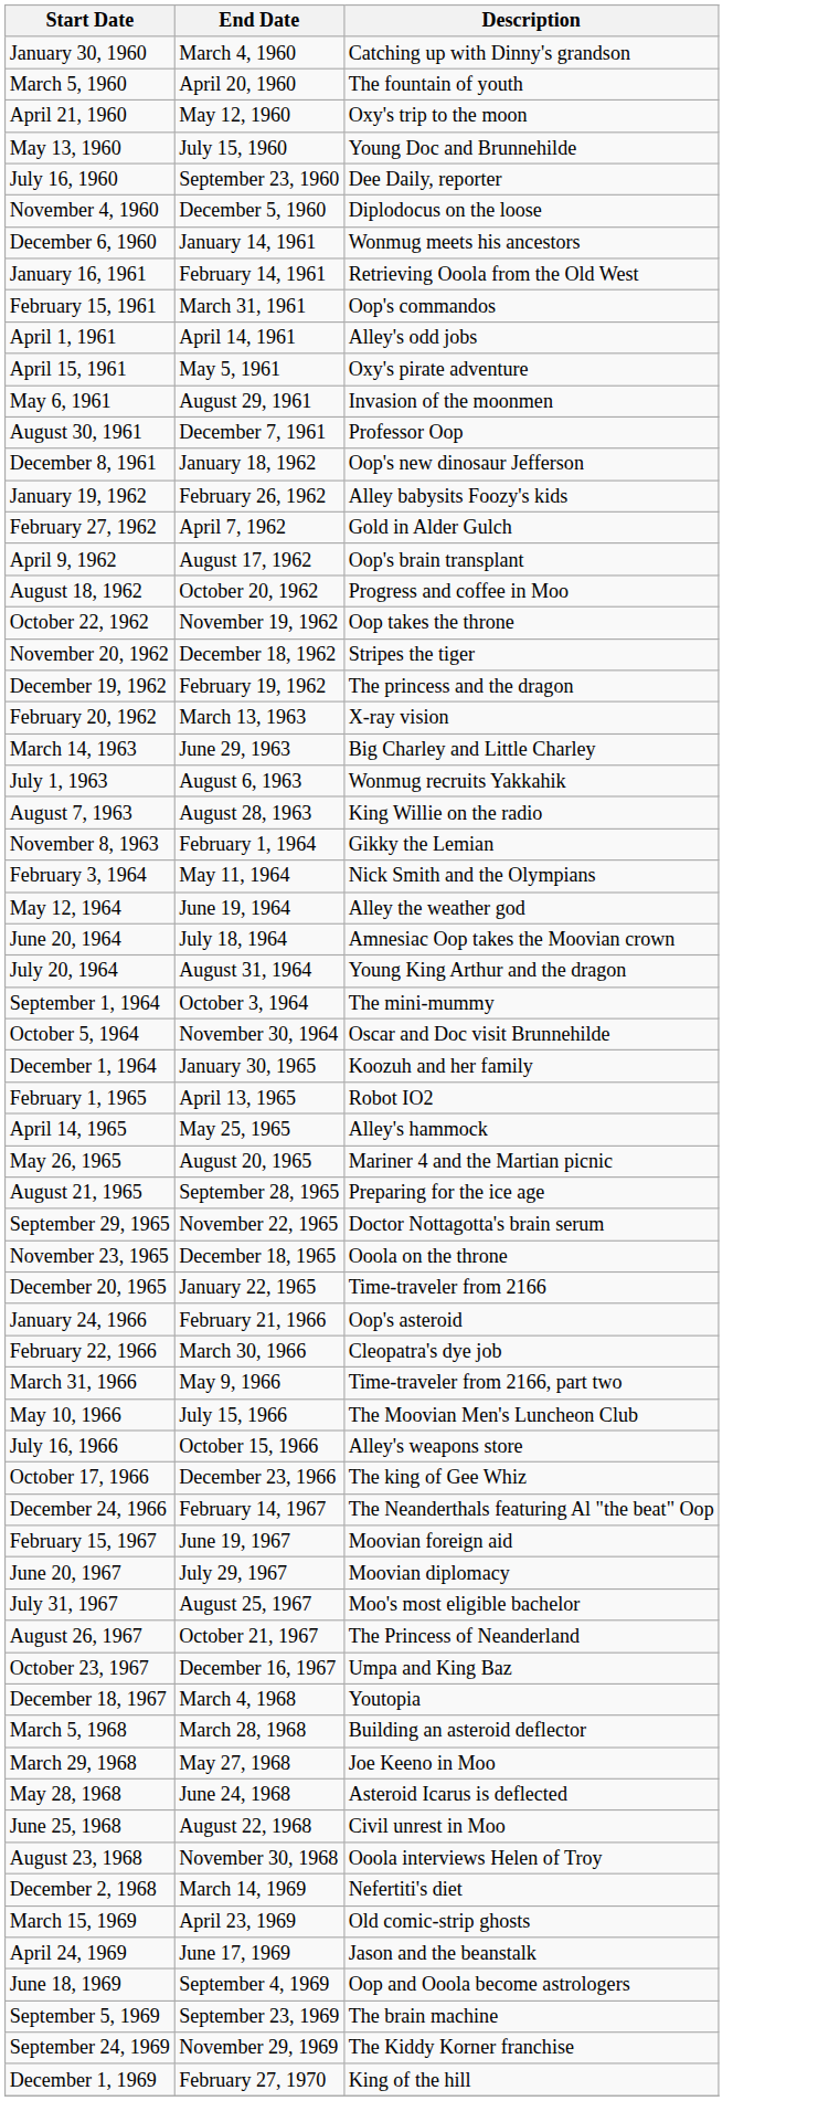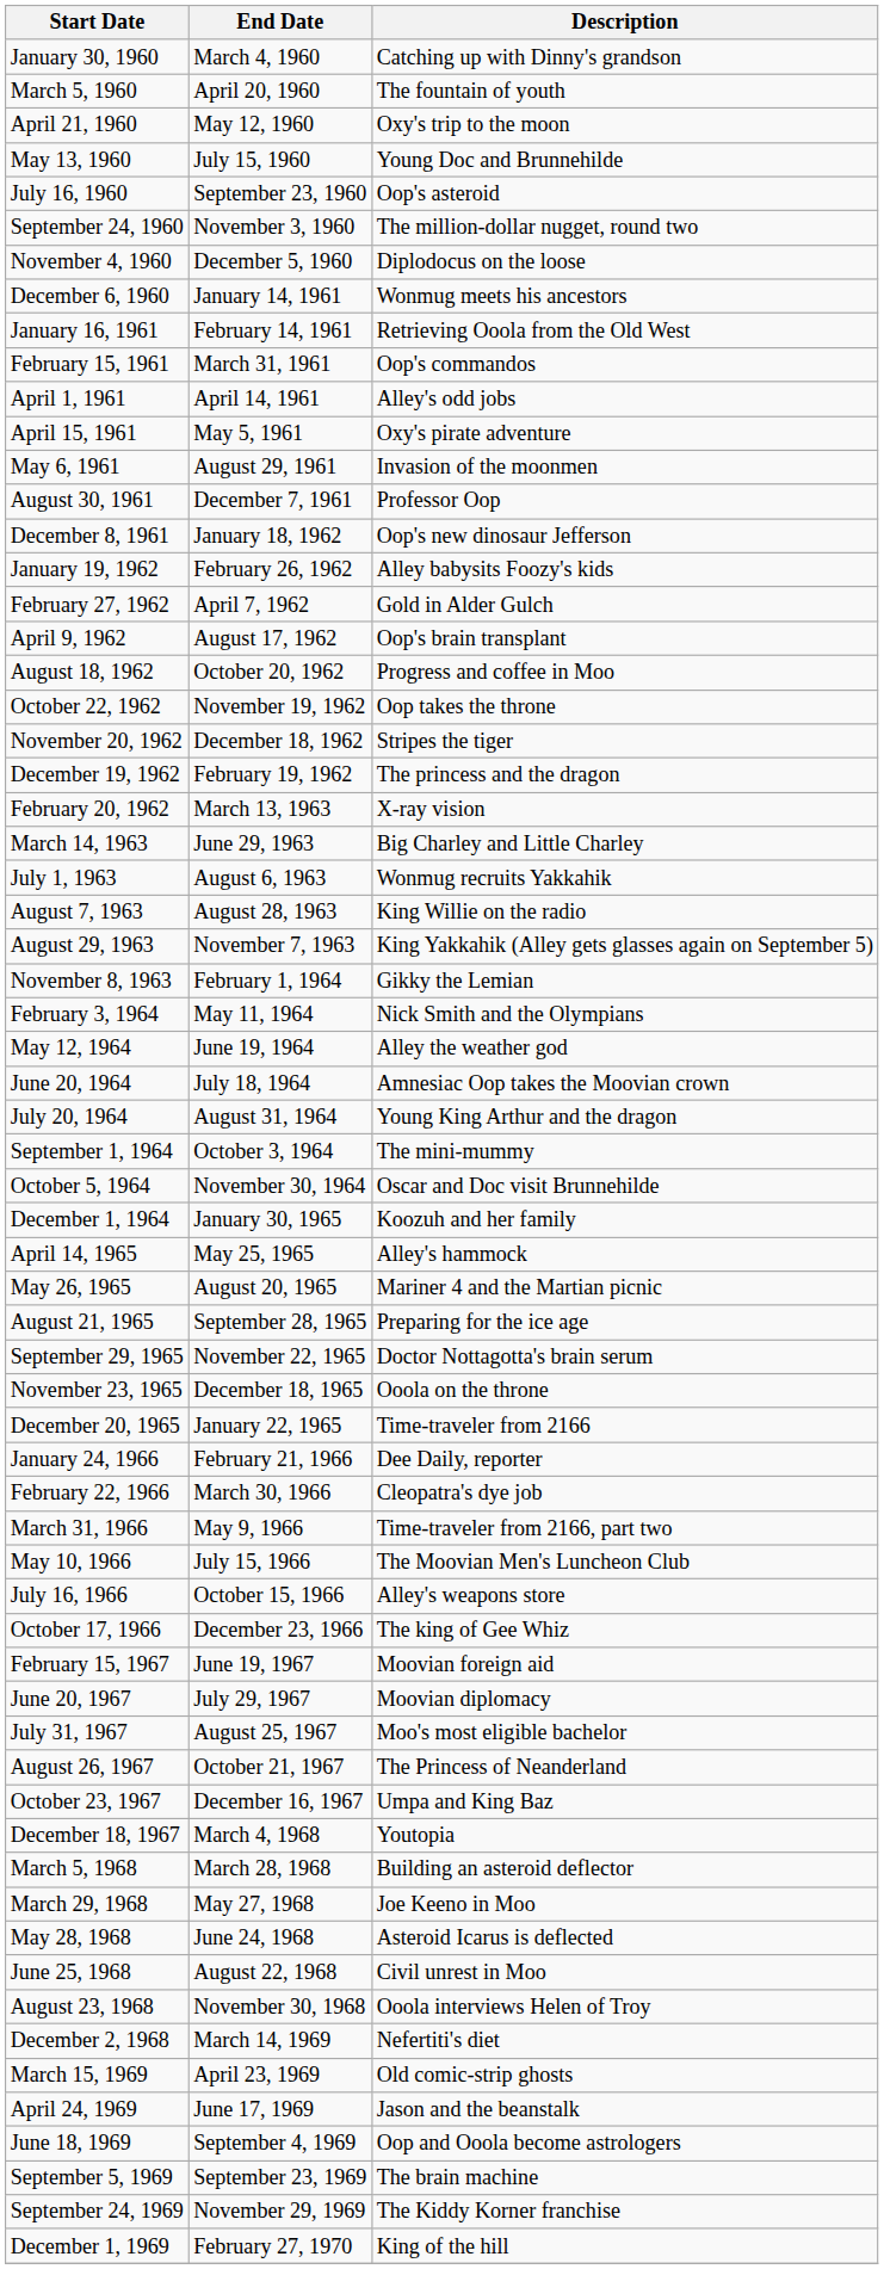July 16, 1960 | Description: Dee Daily, reporter -> Oop's asteroid
+ row: September 24, 1960 | November 3, 1960 | The million-dollar nugget, round two
+ row: August 29, 1963 | November 7, 1963 | King Yakkahik (Alley gets glasses again on September 5)
- row: February 1, 1965 | April 13, 1965 | Robot IO2
January 24, 1966 | Description: Oop's asteroid -> Dee Daily, reporter
- row: December 24, 1966 | February 14, 1967 | The Neanderthals featuring Al "the beat" Oop
